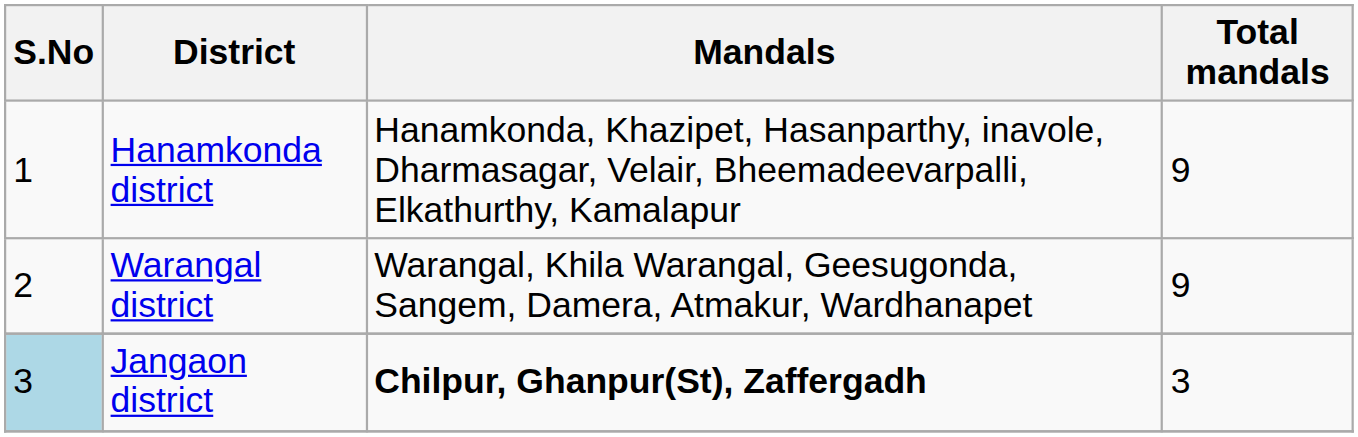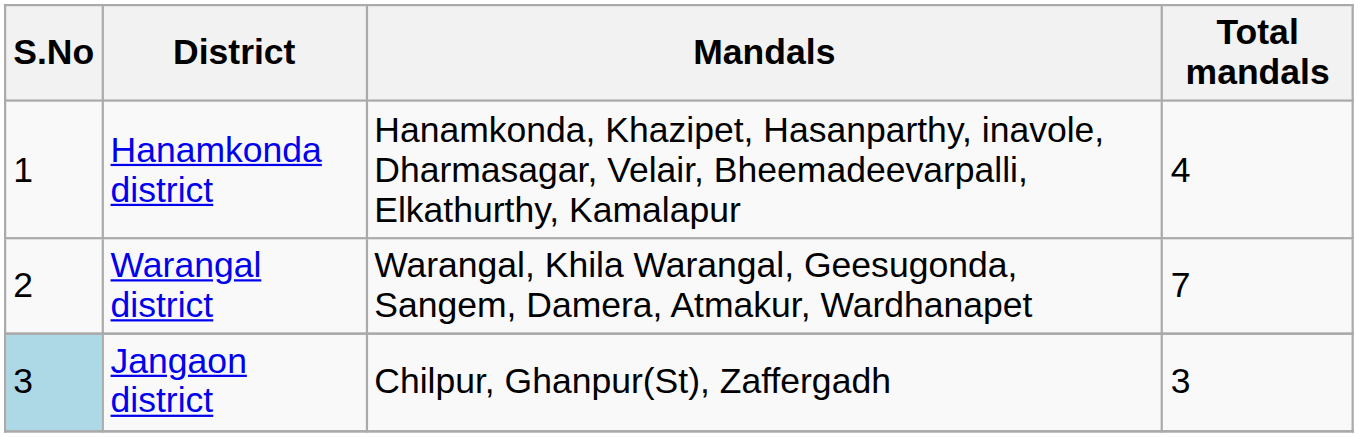Hanamkonda district | Total mandals: 9 -> 4
Warangal district | Total mandals: 9 -> 7
Jangaon district | Mandals: bold -> normal
